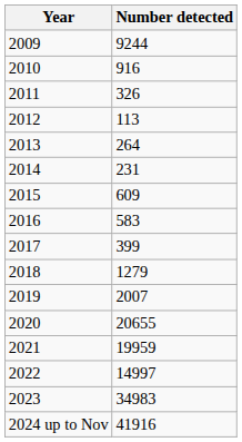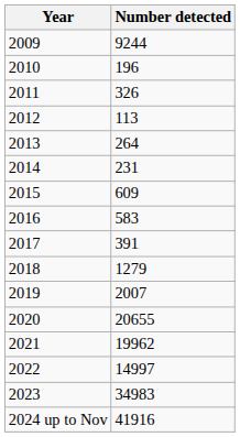2010 | Number detected: 916 -> 196
2017 | Number detected: 399 -> 391
2021 | Number detected: 19959 -> 19962
